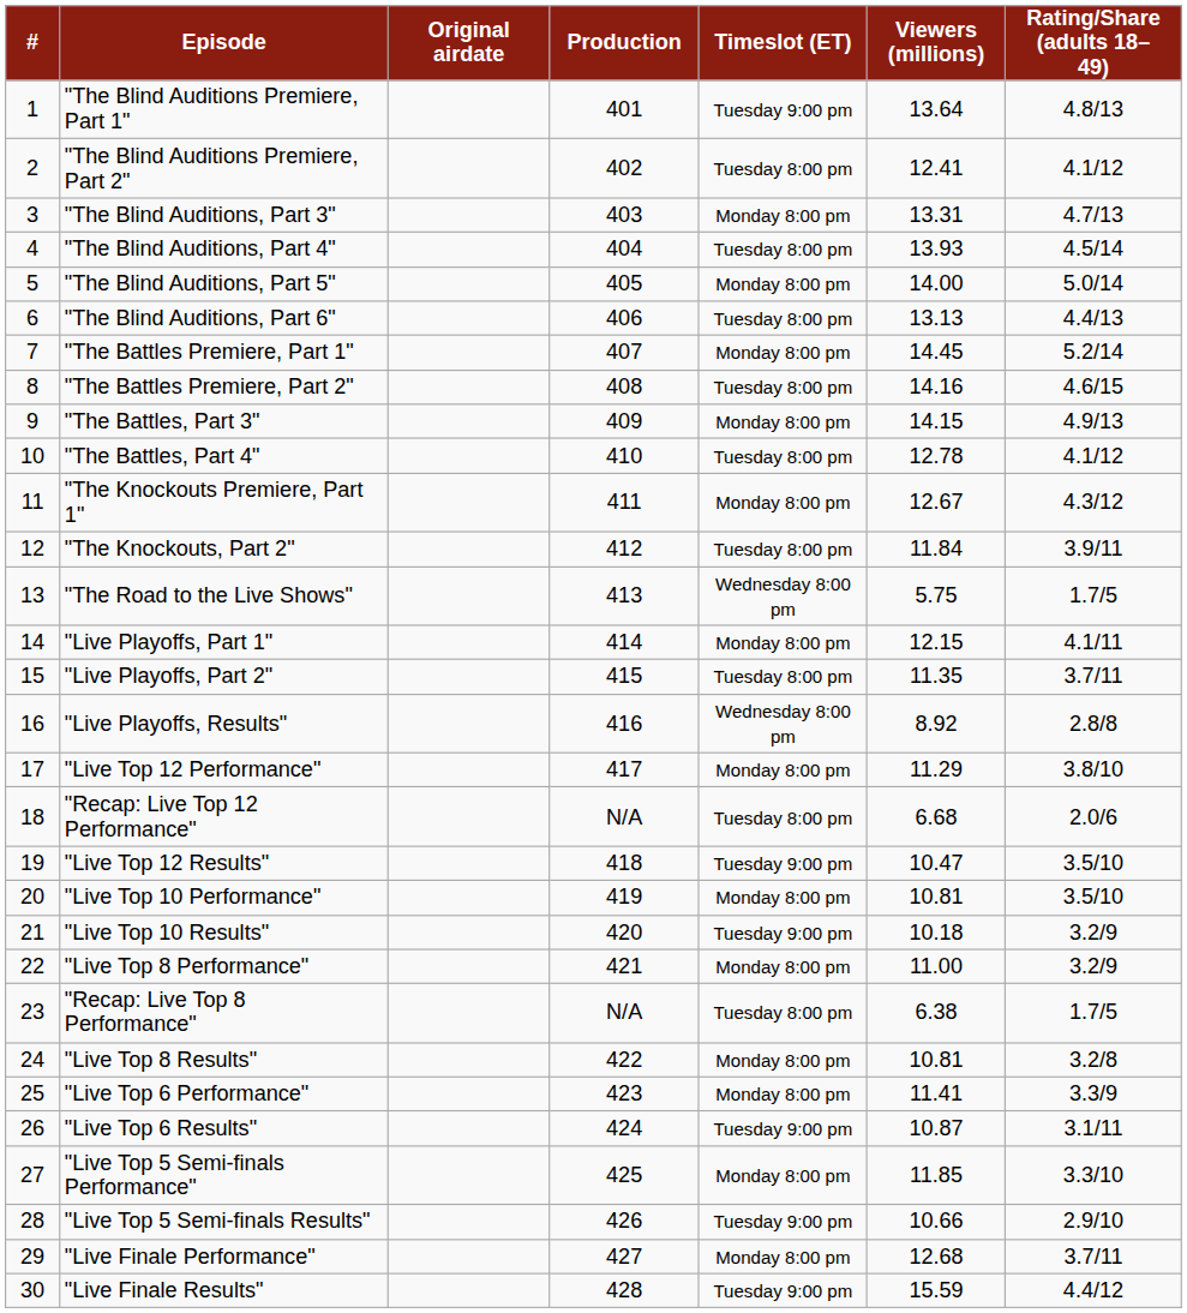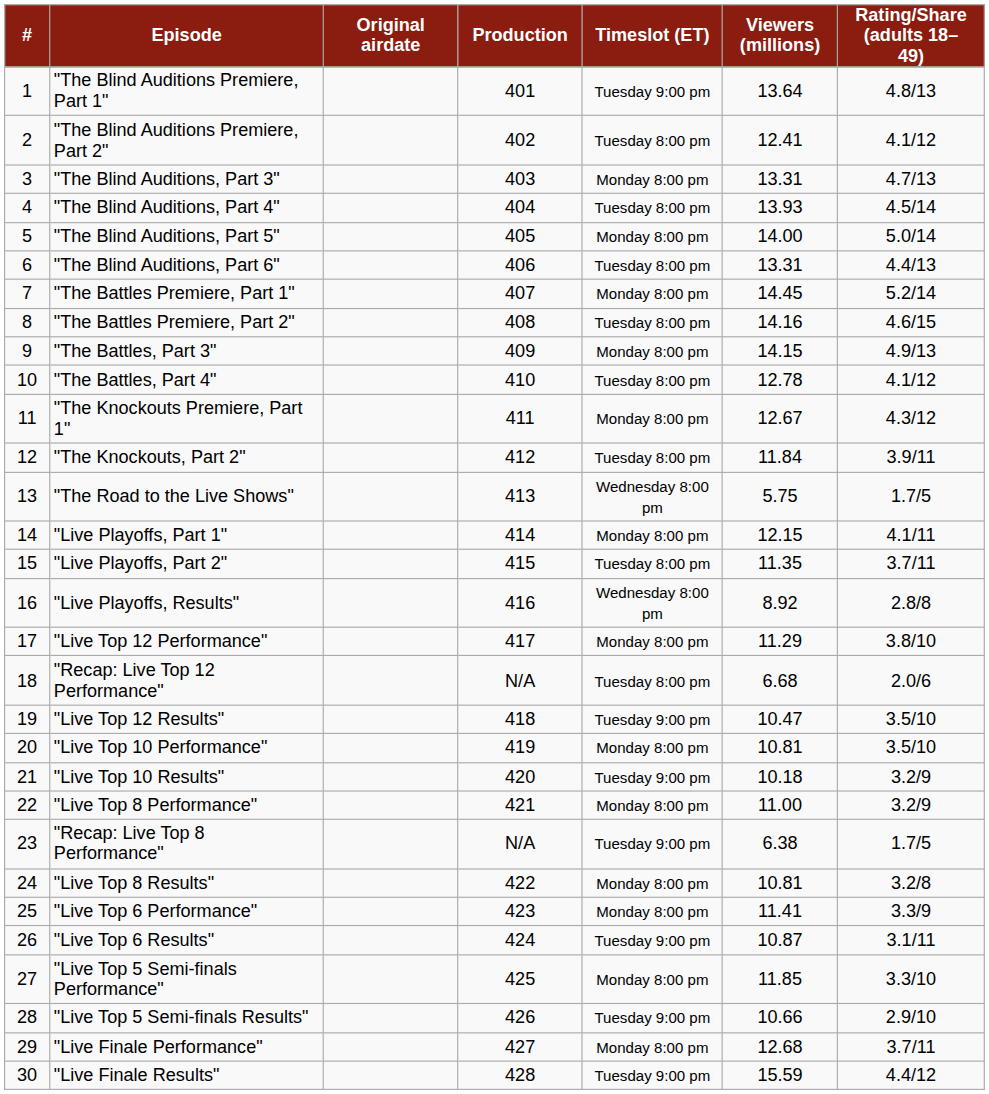"The Blind Auditions, Part 6" | Viewers (millions): 13.13 -> 13.31
"Recap: Live Top 8 Performance" | Timeslot (ET): Tuesday 8:00 pm -> Tuesday 9:00 pm
